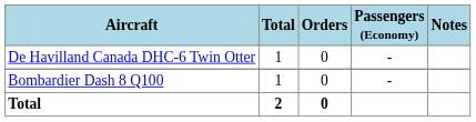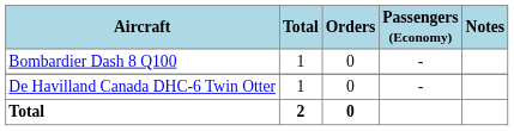rows swapped: Bombardier Dash 8 Q100 <-> De Havilland Canada DHC-6 Twin Otter
